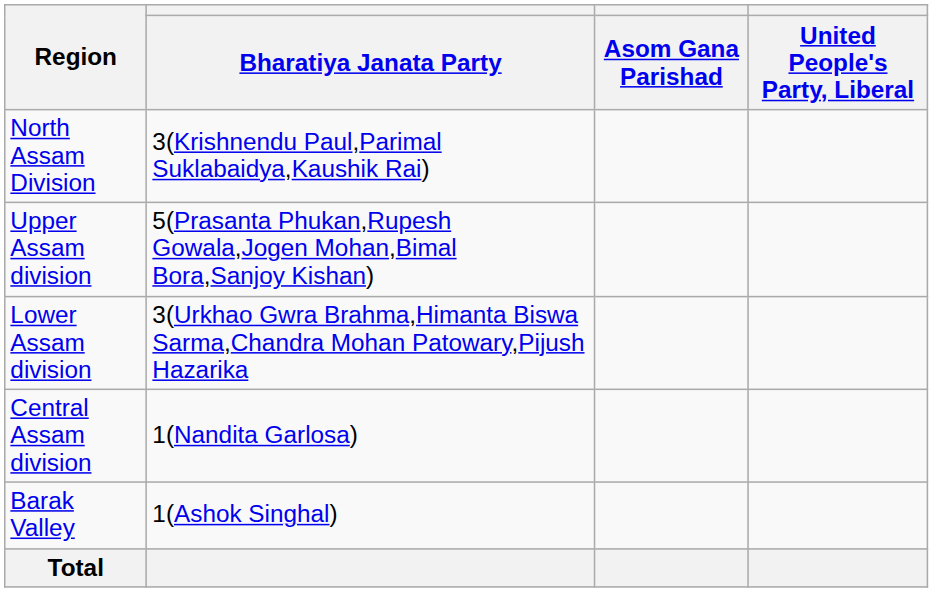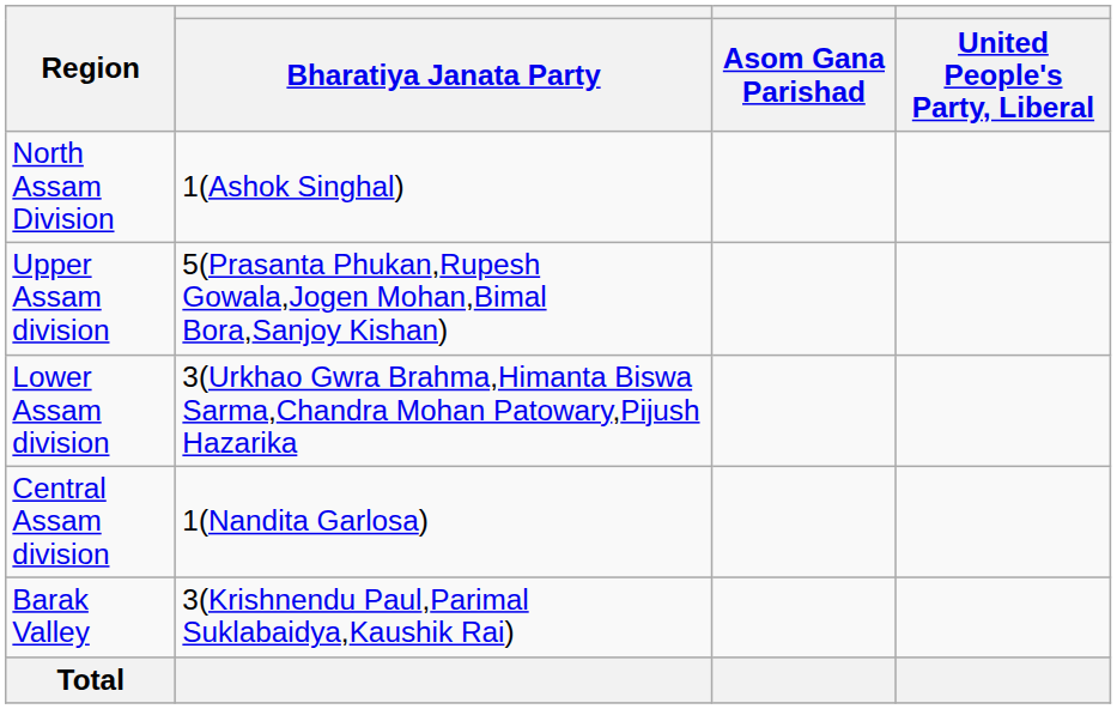North Assam Division | Bharatiya Janata Party: 3(Krishnendu Paul,Parimal Suklabaidya,Kaushik Rai) -> 1(Ashok Singhal)
Barak Valley | Bharatiya Janata Party: 1(Ashok Singhal) -> 3(Krishnendu Paul,Parimal Suklabaidya,Kaushik Rai)
